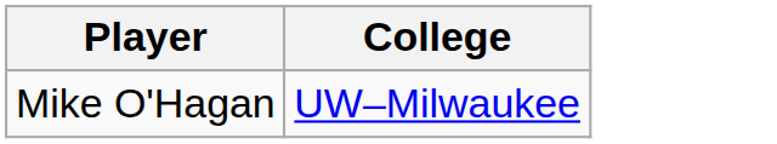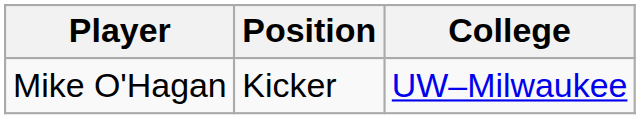+ column: Position | Kicker
